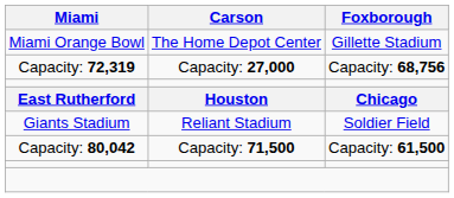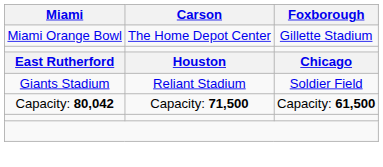- row: Capacity: 72,319 | Capacity: 27,000 | Capacity: 68,756
